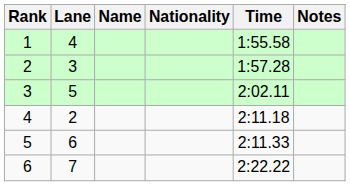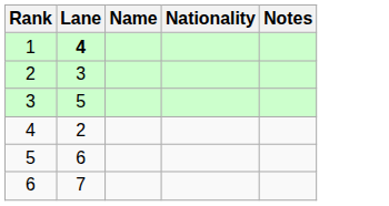- column: Time | 1:55.58 | 1:57.28 | 2:02.11 | 2:11.18 | 2:11.33 | 2:22.22
1 | Lane: normal -> bold
